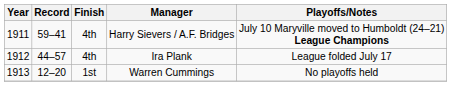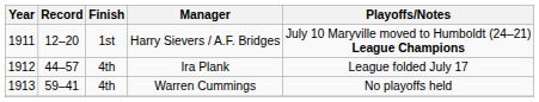Harry Sievers / A.F. Bridges | Record: 59–41 -> 12–20
Harry Sievers / A.F. Bridges | Finish: 4th -> 1st
Warren Cummings | Record: 12–20 -> 59–41
Warren Cummings | Finish: 1st -> 4th
